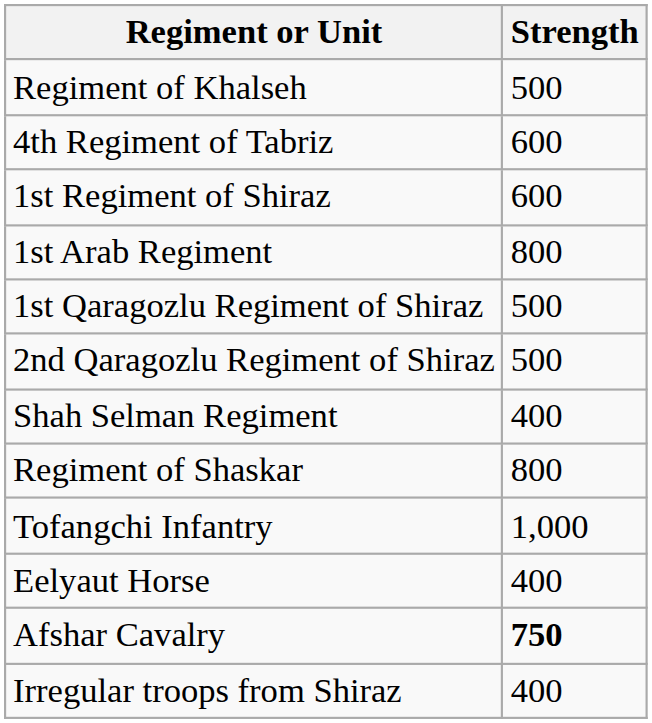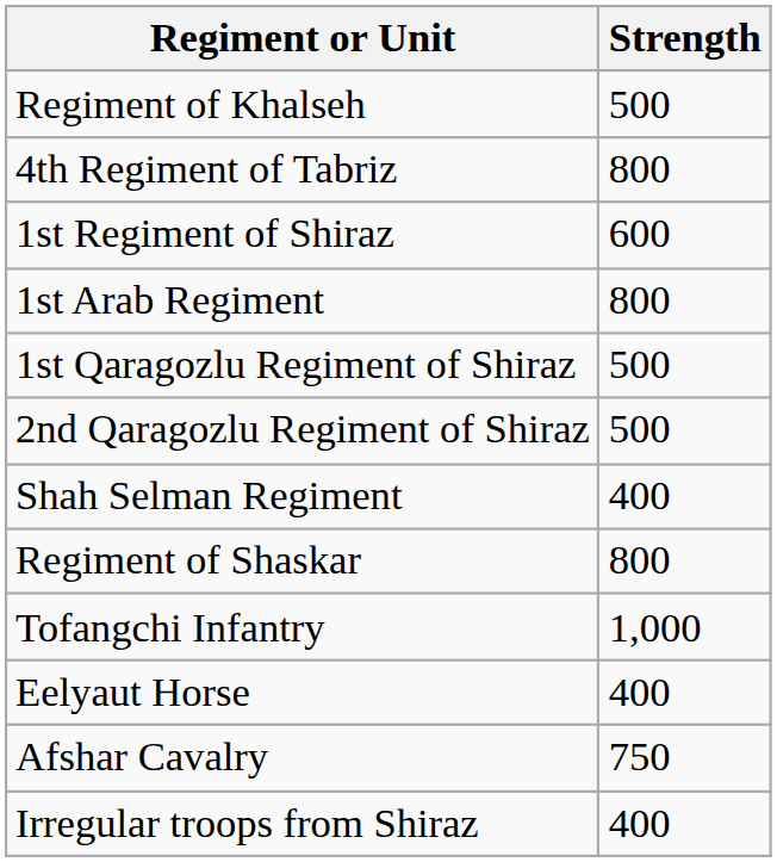4th Regiment of Tabriz | Strength: 600 -> 800
Afshar Cavalry | Strength: bold -> normal
